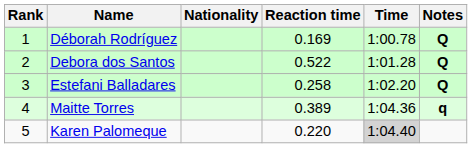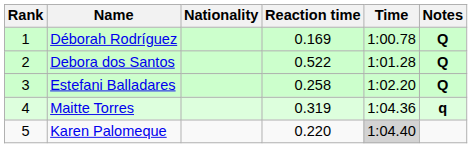Maitte Torres | Reaction time: 0.389 -> 0.319
